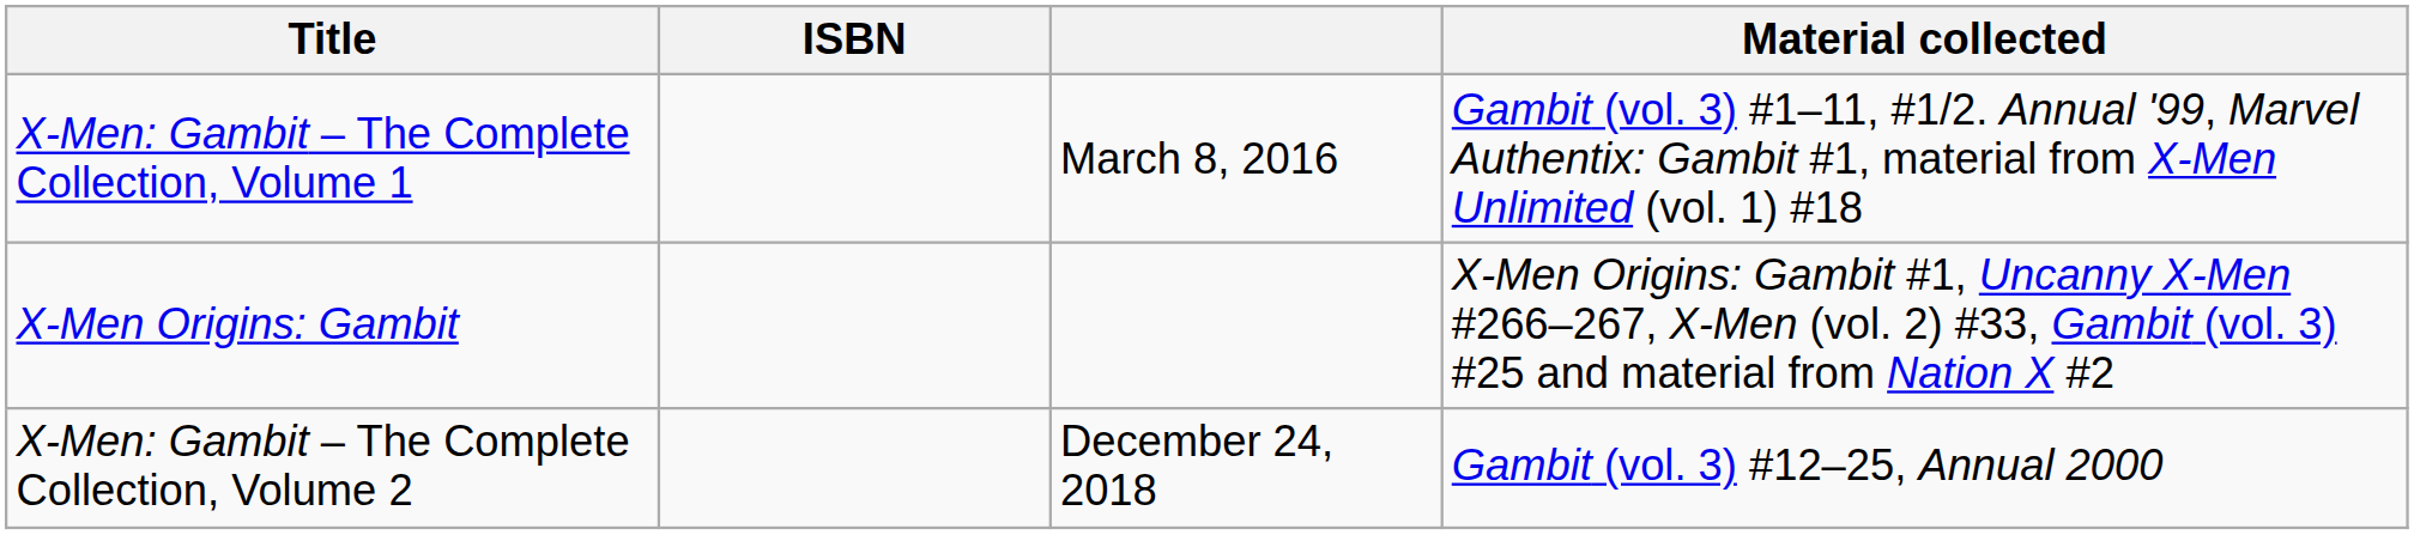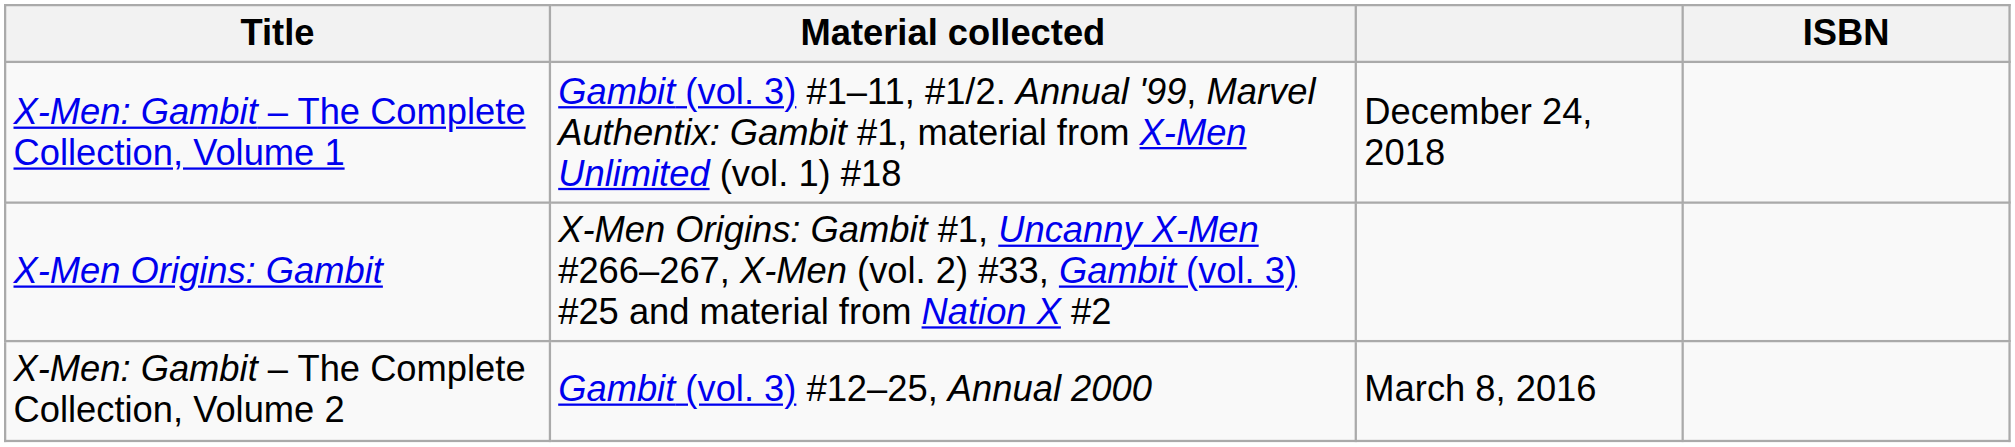columns swapped: Material collected <-> ISBN
X-Men: Gambit – The Complete Collection, Volume 1 | column 3: March 8, 2016 -> December 24, 2018
X-Men: Gambit – The Complete Collection, Volume 2 | column 3: December 24, 2018 -> March 8, 2016
